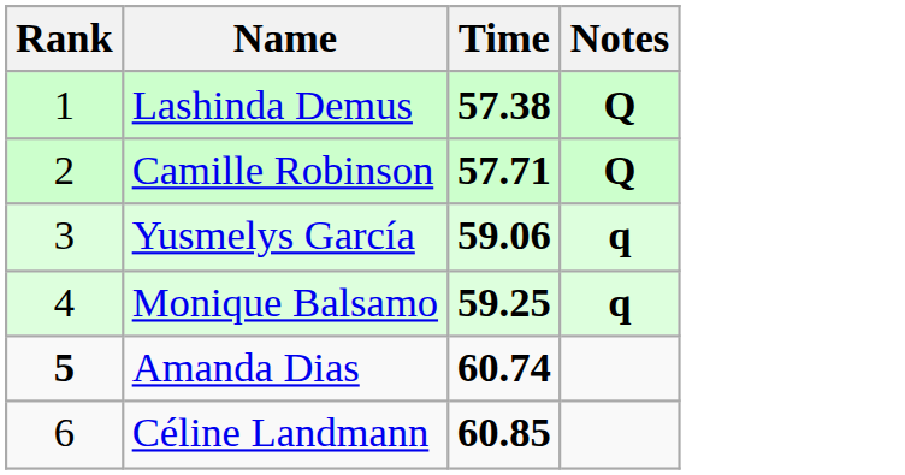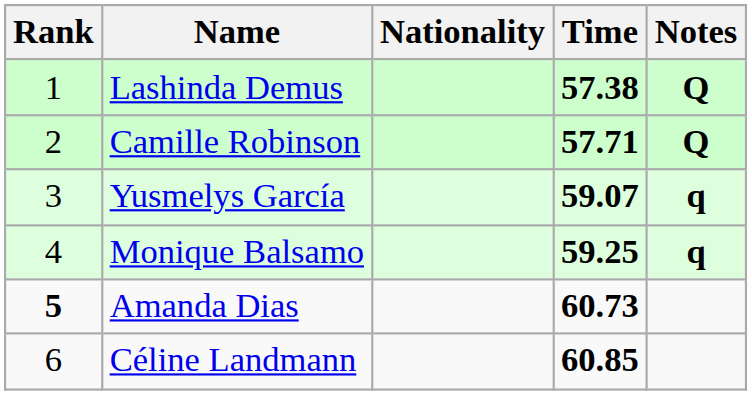+ column: Nationality
Yusmelys García | Time: 59.06 -> 59.07
Amanda Dias | Time: 60.74 -> 60.73
